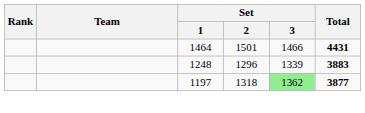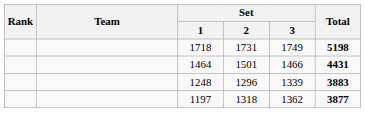+ row: 1718 | 1731 | 1749 | 5198
1197 | Set / 3: lightgreen background -> no background
